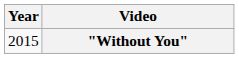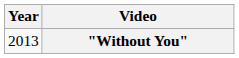"Without You" | Year: 2015 -> 2013
